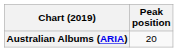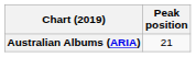Australian Albums (ARIA) | Peak position: 20 -> 21
